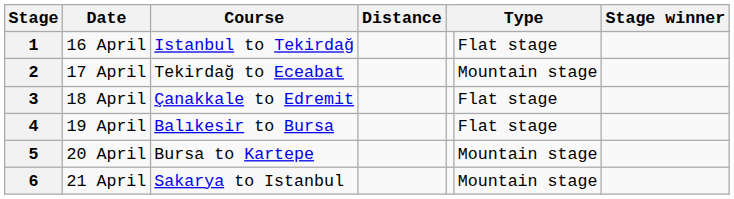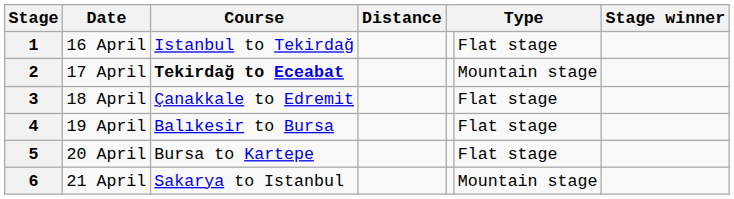2 | Course: normal -> bold
5 | column 6: Mountain stage -> Flat stage
